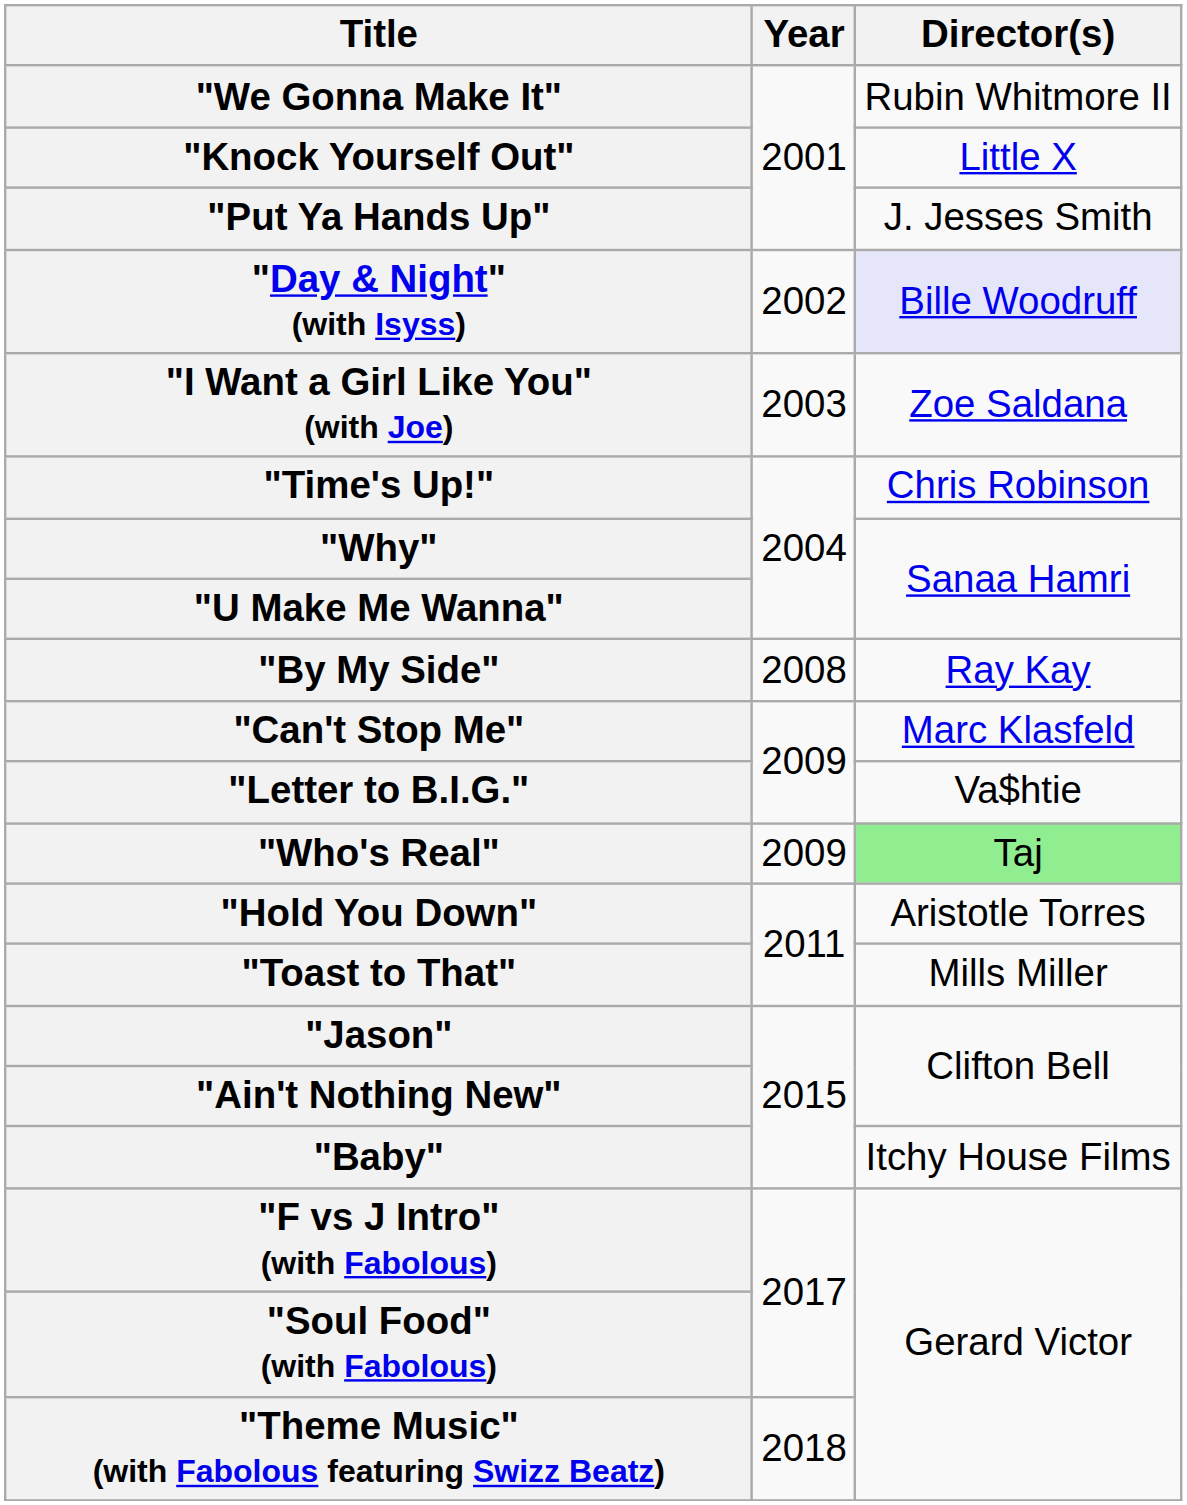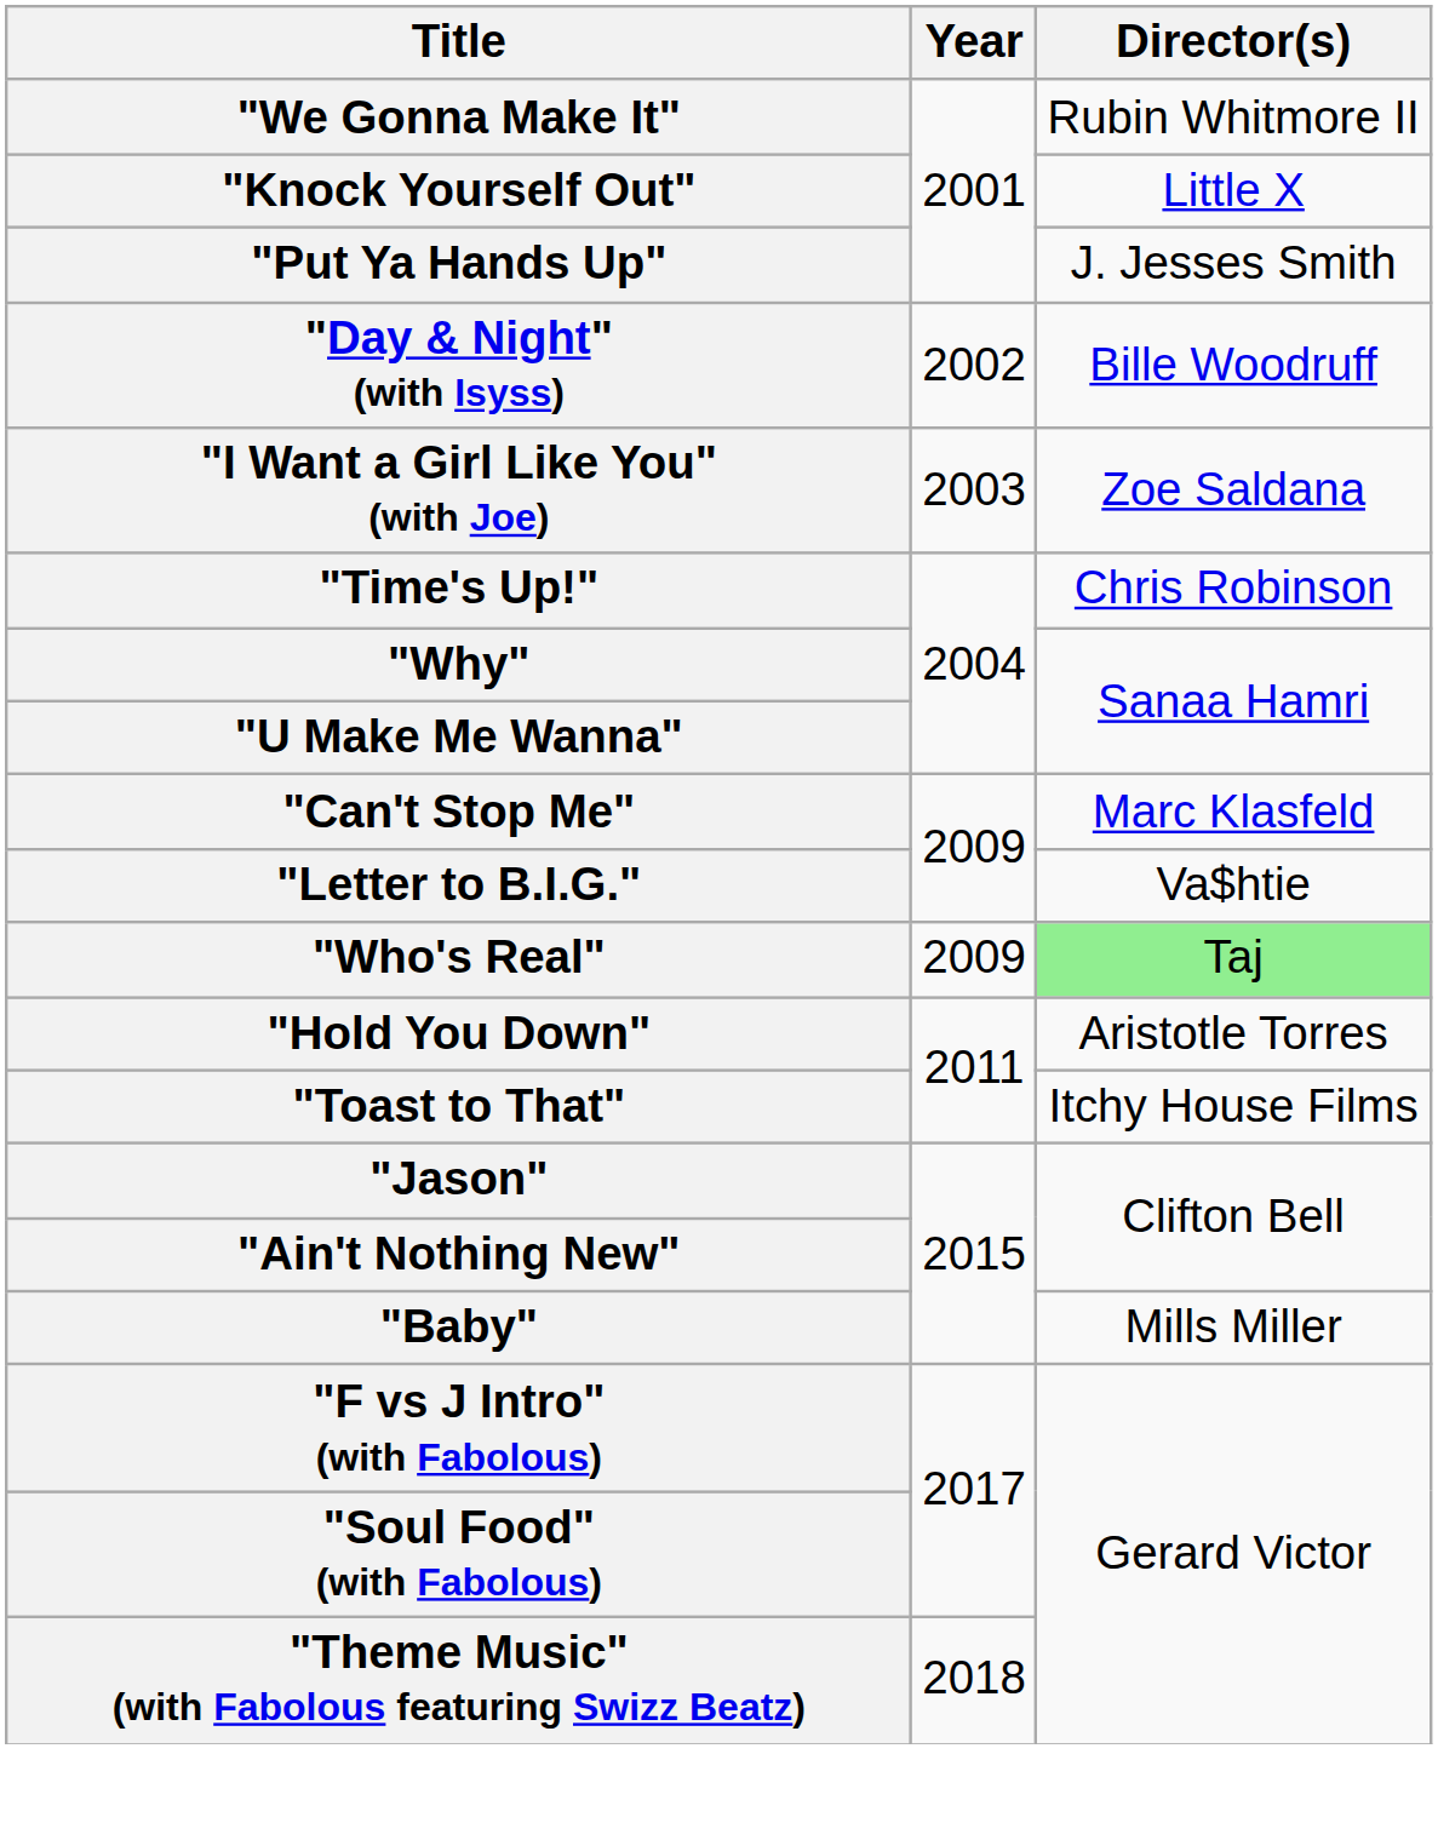"Day & Night" (with Isyss) | Director(s): lavender background -> no background
- row: "By My Side" | 2008 | Ray Kay
"Toast to That" | Director(s): Mills Miller -> Itchy House Films
"Baby" | Director(s): Itchy House Films -> Mills Miller
